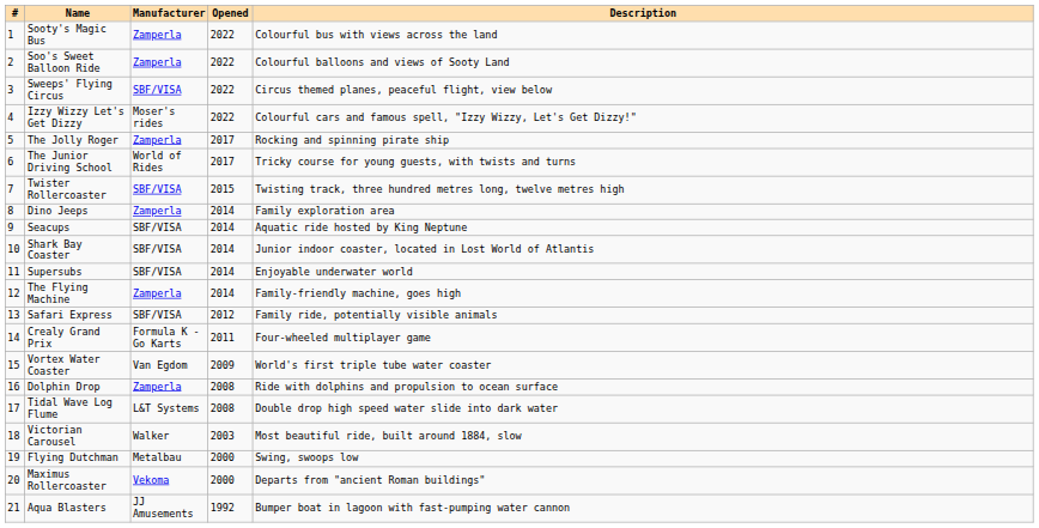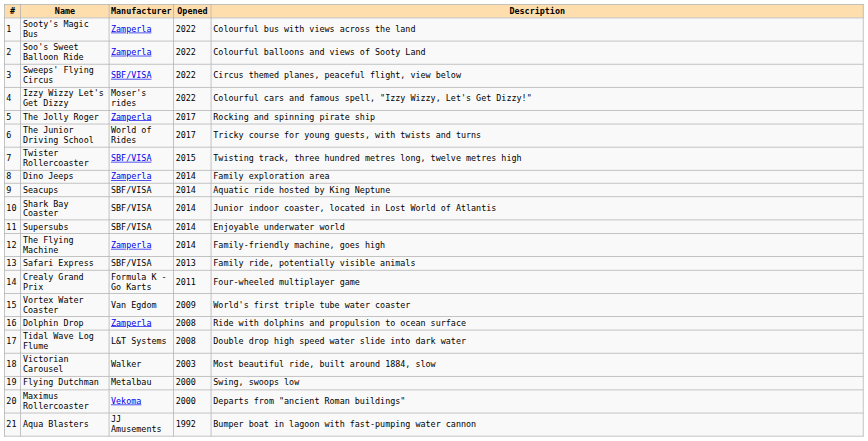Safari Express | Opened: 2012 -> 2013
